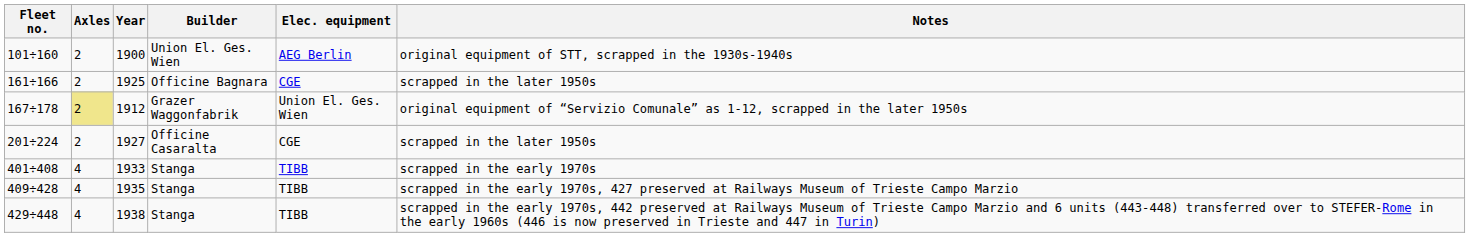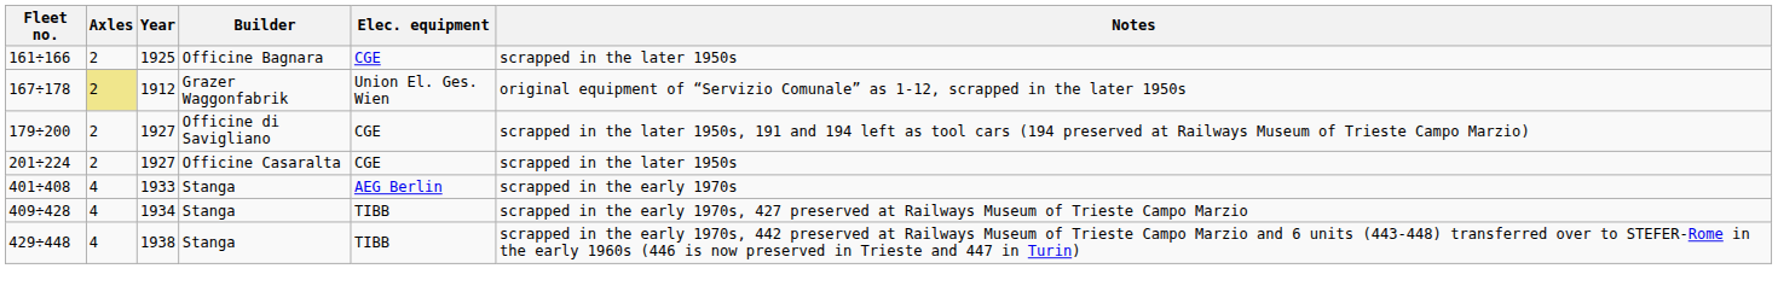- row: 101÷160 | 2 | 1900 | Union El. Ges. Wien | AEG Berlin | original equipment of STT, scrapped in the 1930s-1940s
+ row: 179÷200 | 2 | 1927 | Officine di Savigliano | CGE | scrapped in the later 1950s, 191 and 194 left as tool cars (194 preserved at Railways Museum of Trieste Campo Marzio)
401÷408 | Elec. equipment: TIBB -> AEG Berlin
409÷428 | Year: 1935 -> 1934
